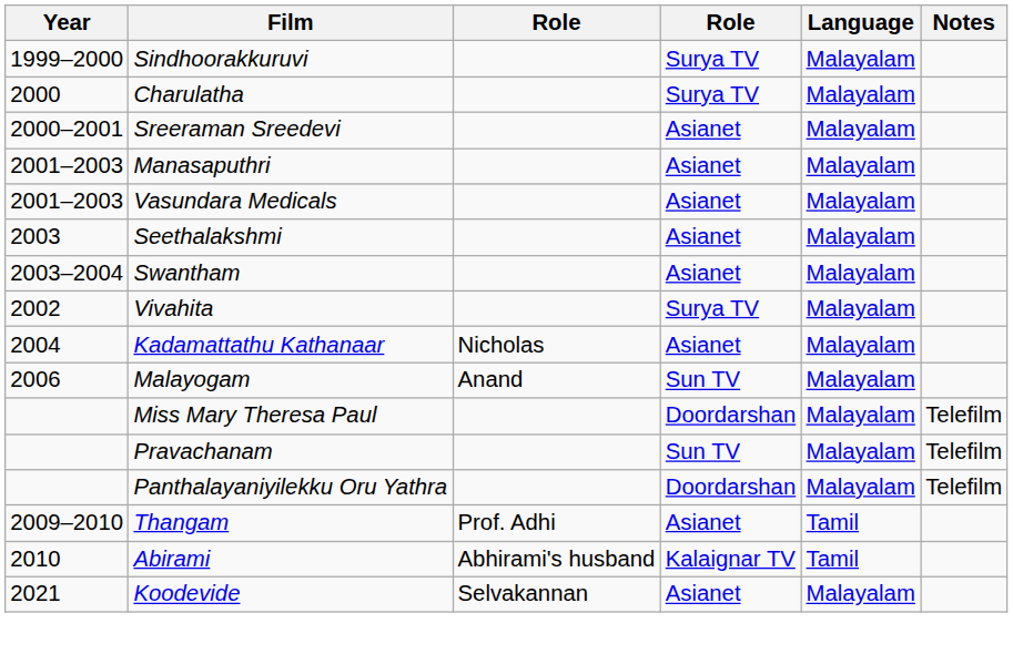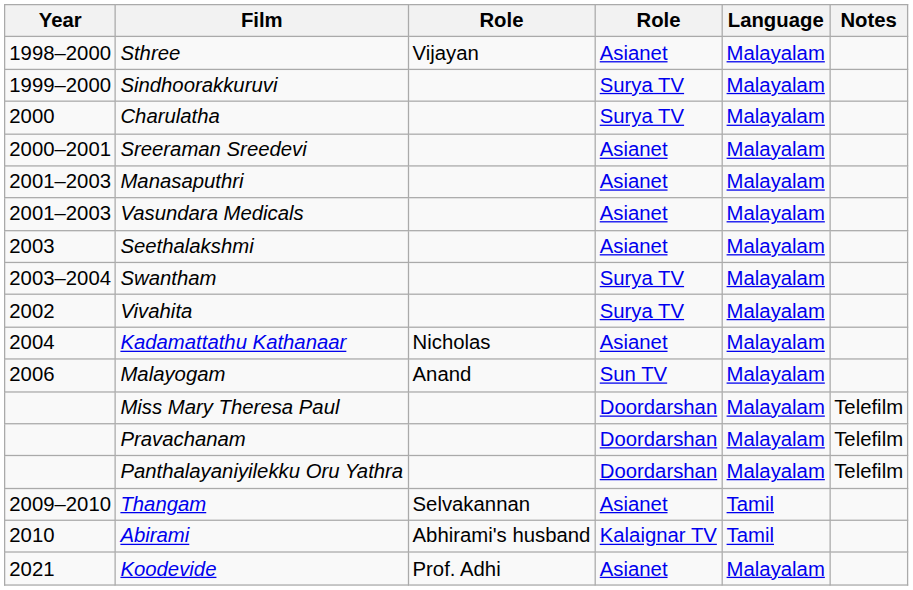+ row: 1998–2000 | Sthree | Vijayan | Asianet | Malayalam
Swantham | column 4: Asianet -> Surya TV
Pravachanam | column 4: Sun TV -> Doordarshan
Thangam | column 3: Prof. Adhi -> Selvakannan
Koodevide | column 3: Selvakannan -> Prof. Adhi
